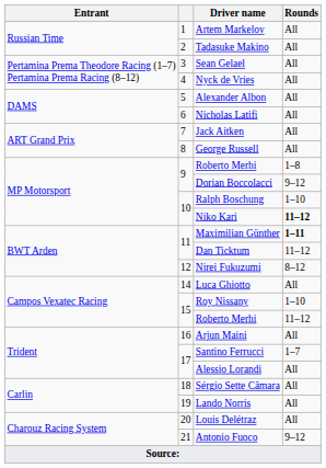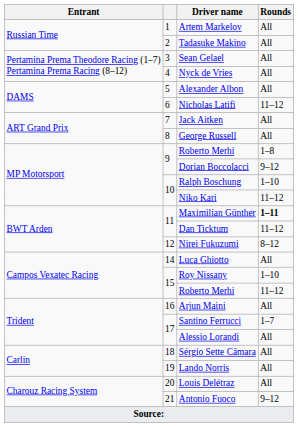Nicholas Latifi | Rounds: All -> 11–12
Niko Kari | Rounds: bold -> normal
